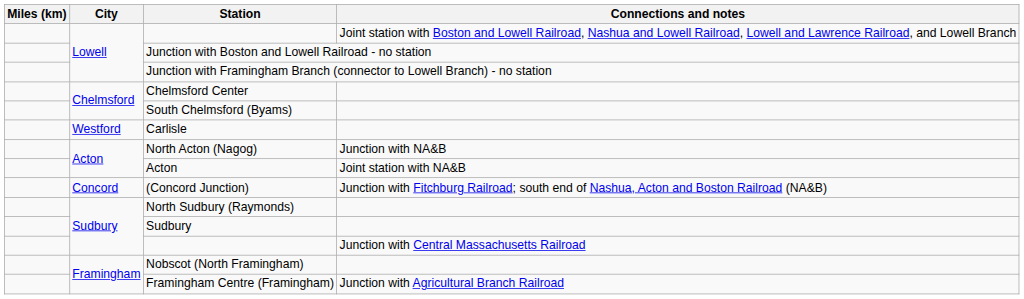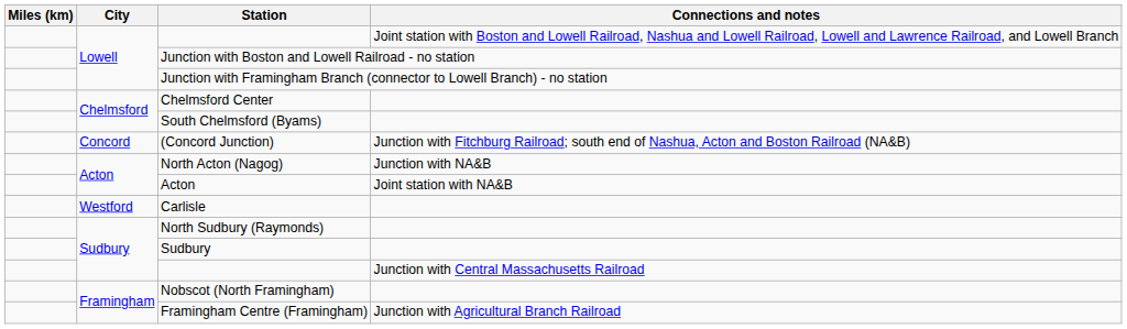rows swapped: Carlisle <-> (Concord Junction)
